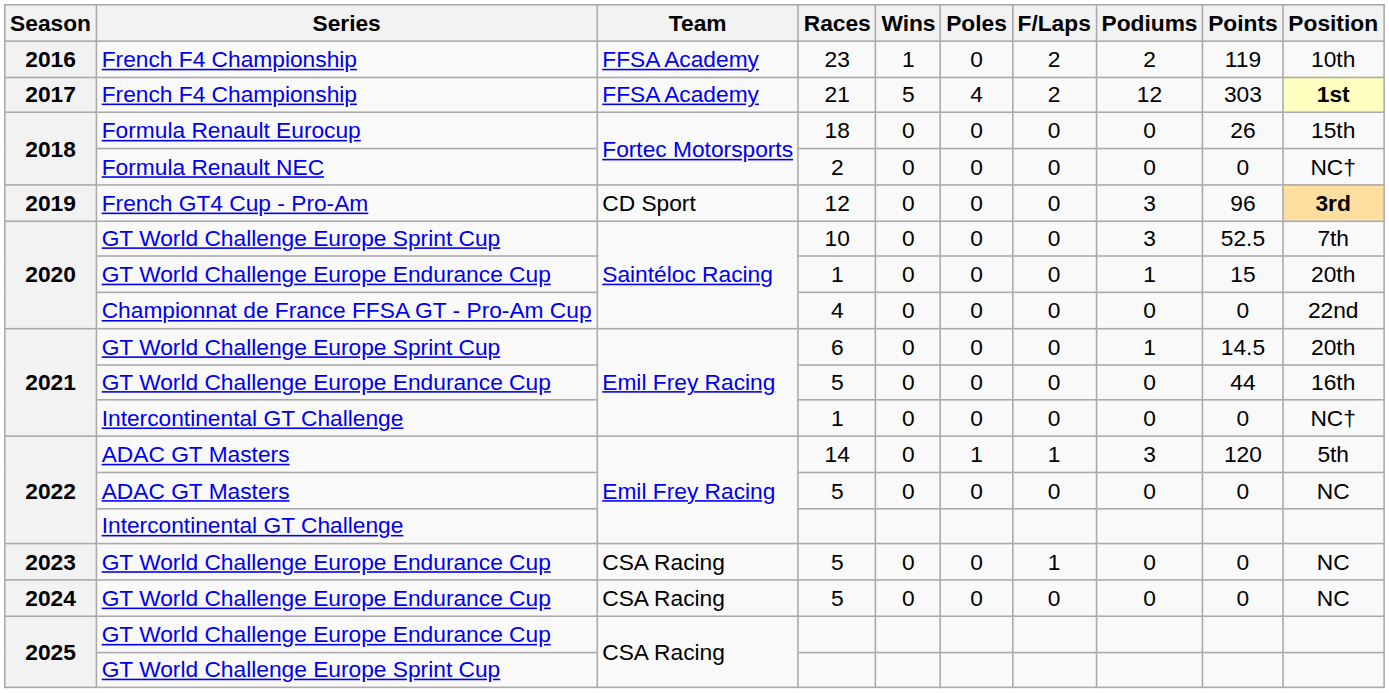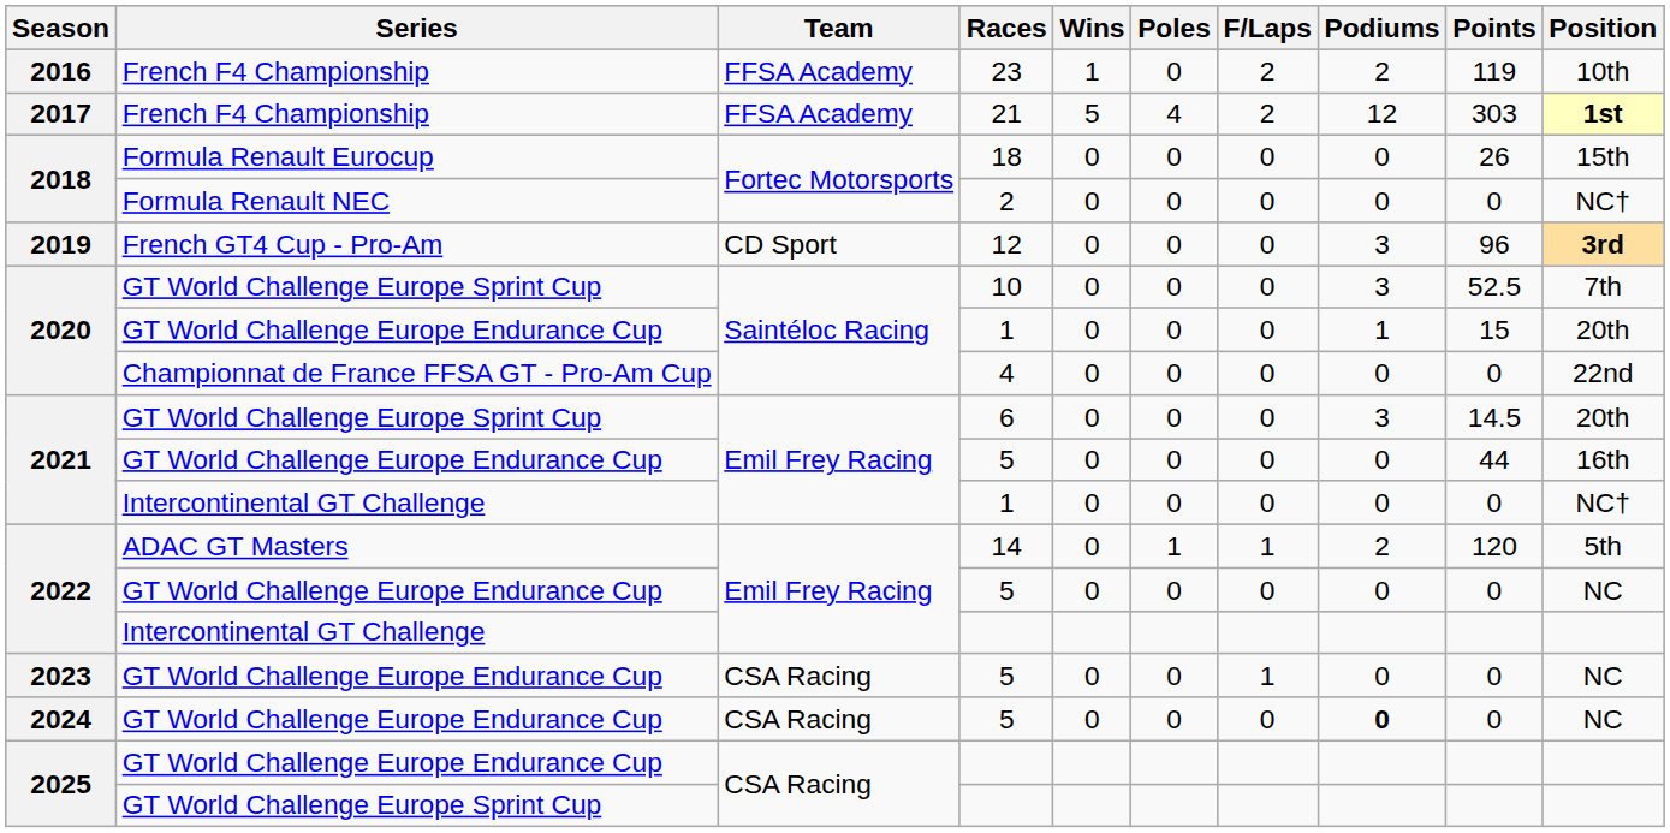6 | Podiums: 1 -> 3
14 | Podiums: 3 -> 2
2022 / 5 | Series: ADAC GT Masters -> GT World Challenge Europe Endurance Cup
2024 / 5 | Podiums: normal -> bold
